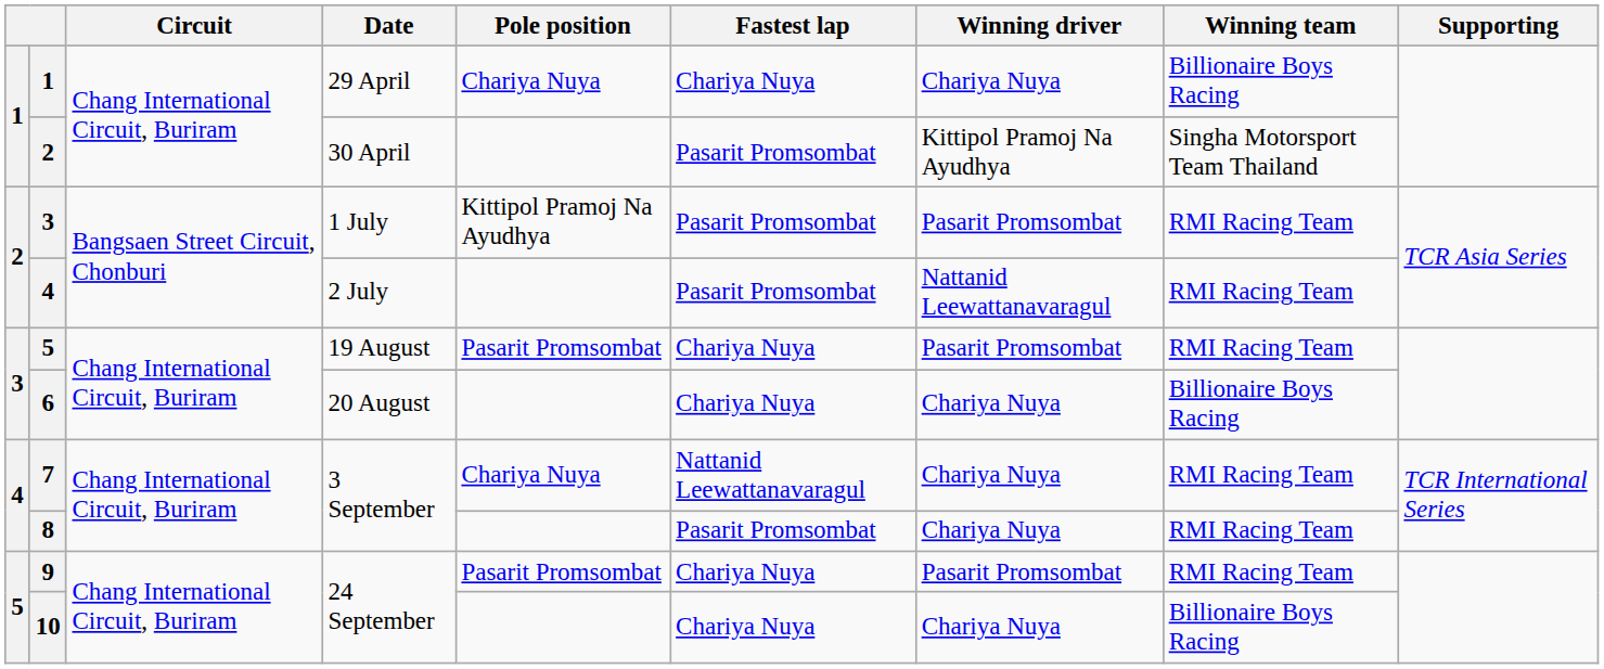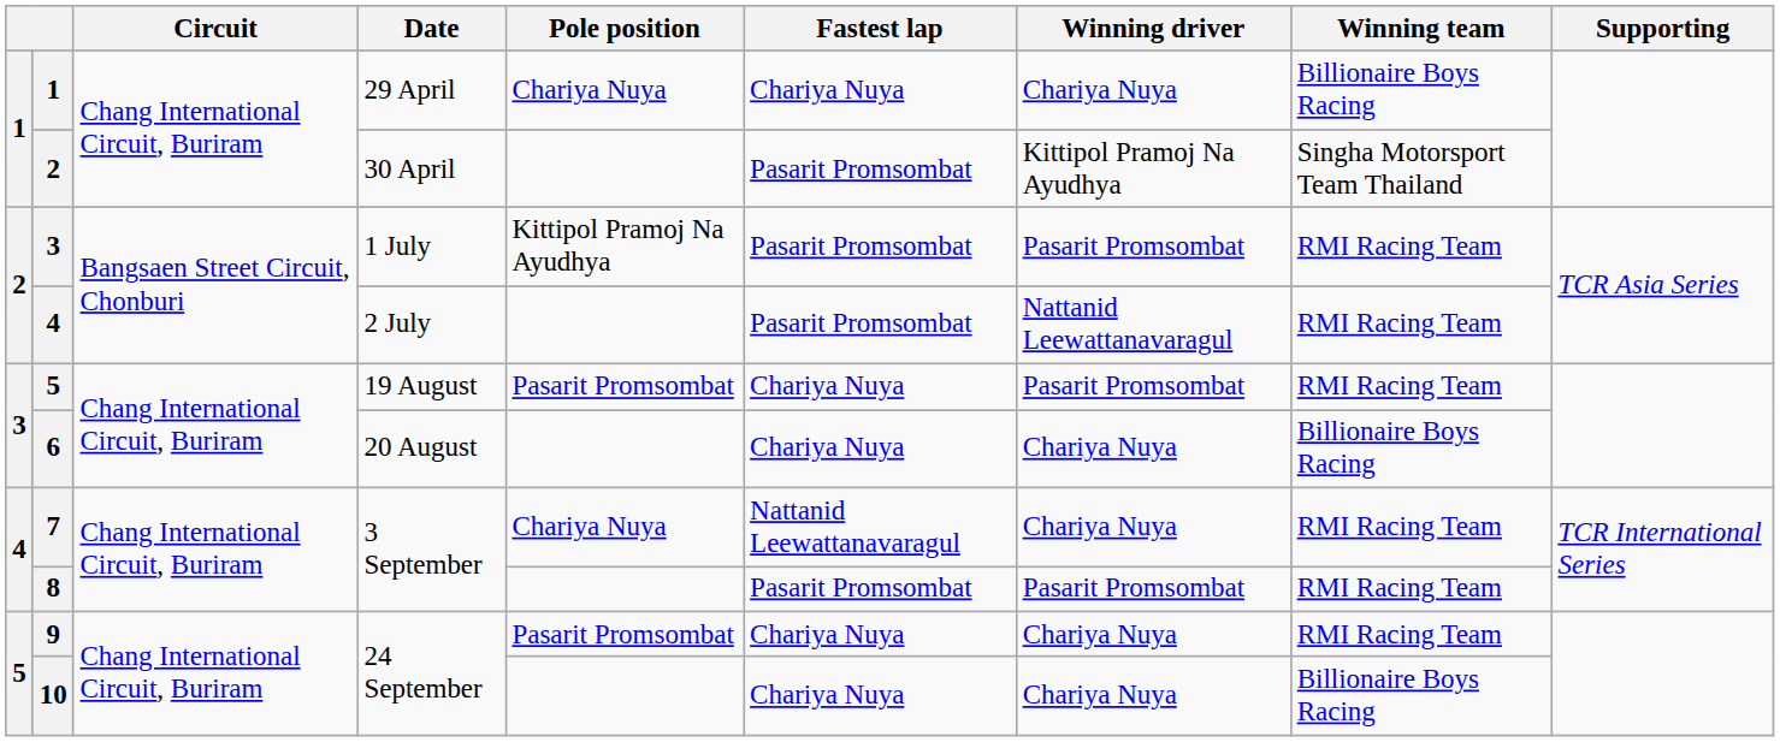8 | Winning driver: Chariya Nuya -> Pasarit Promsombat
9 | Winning driver: Pasarit Promsombat -> Chariya Nuya
